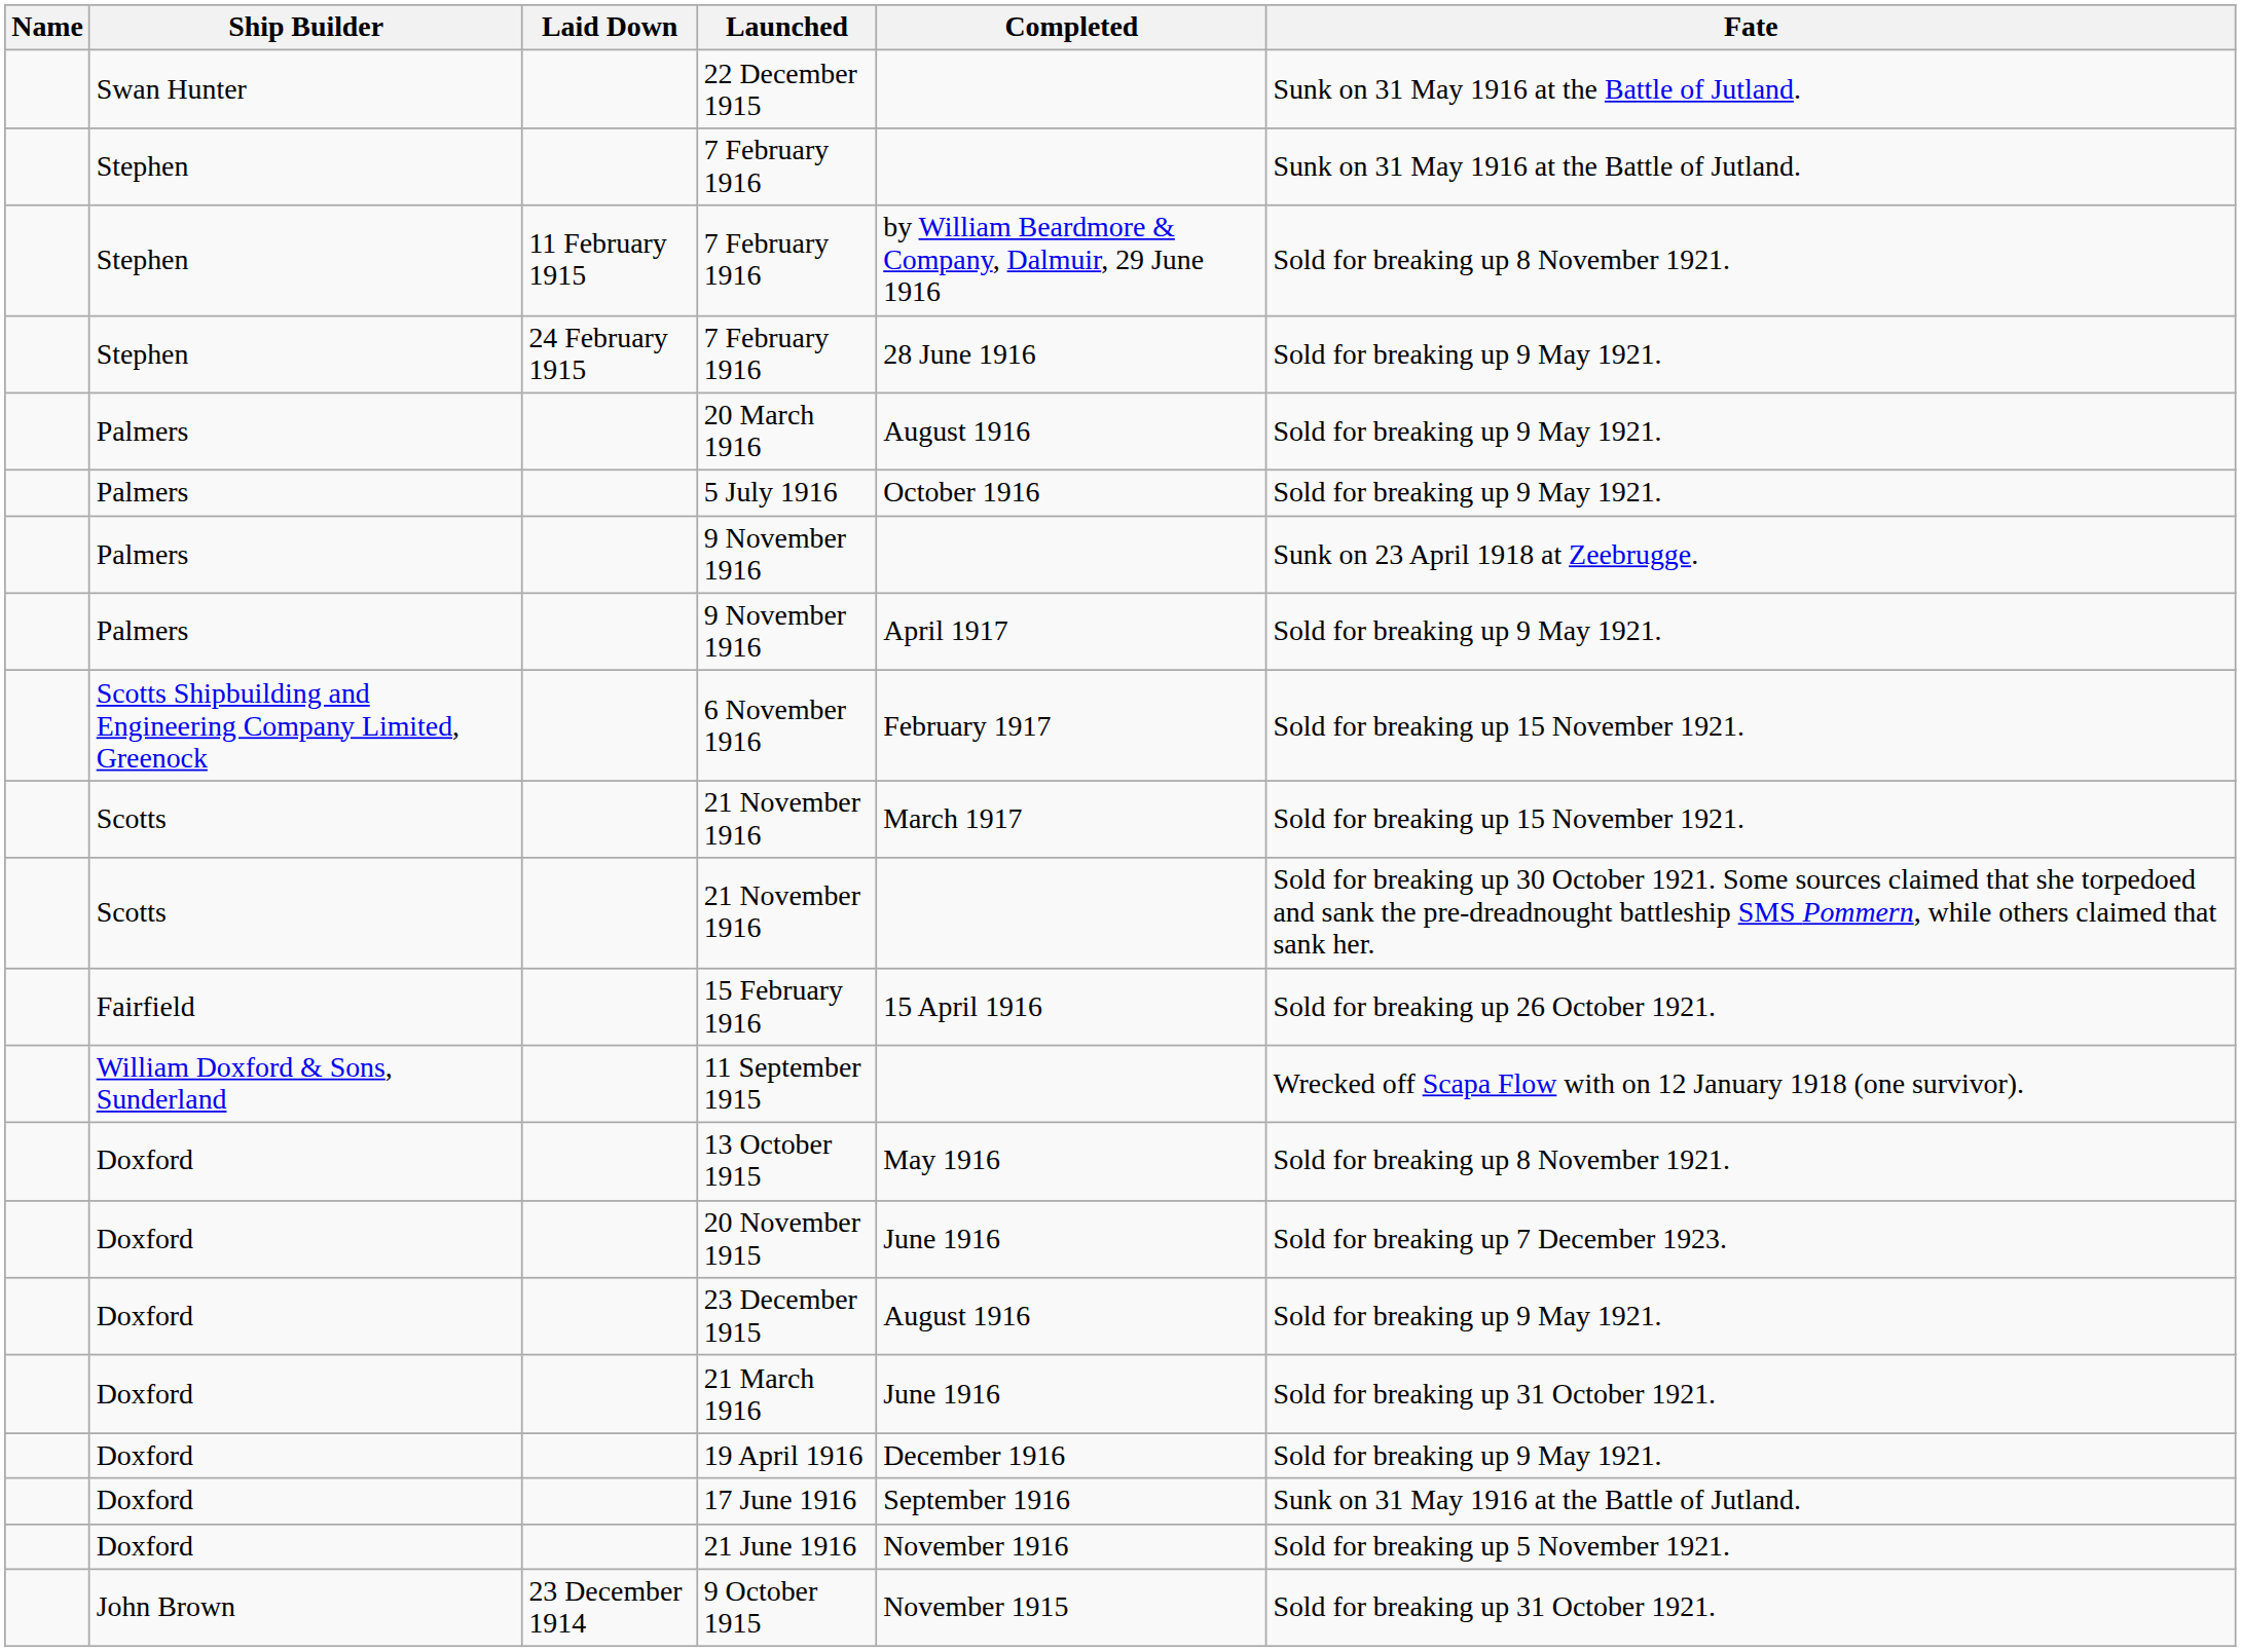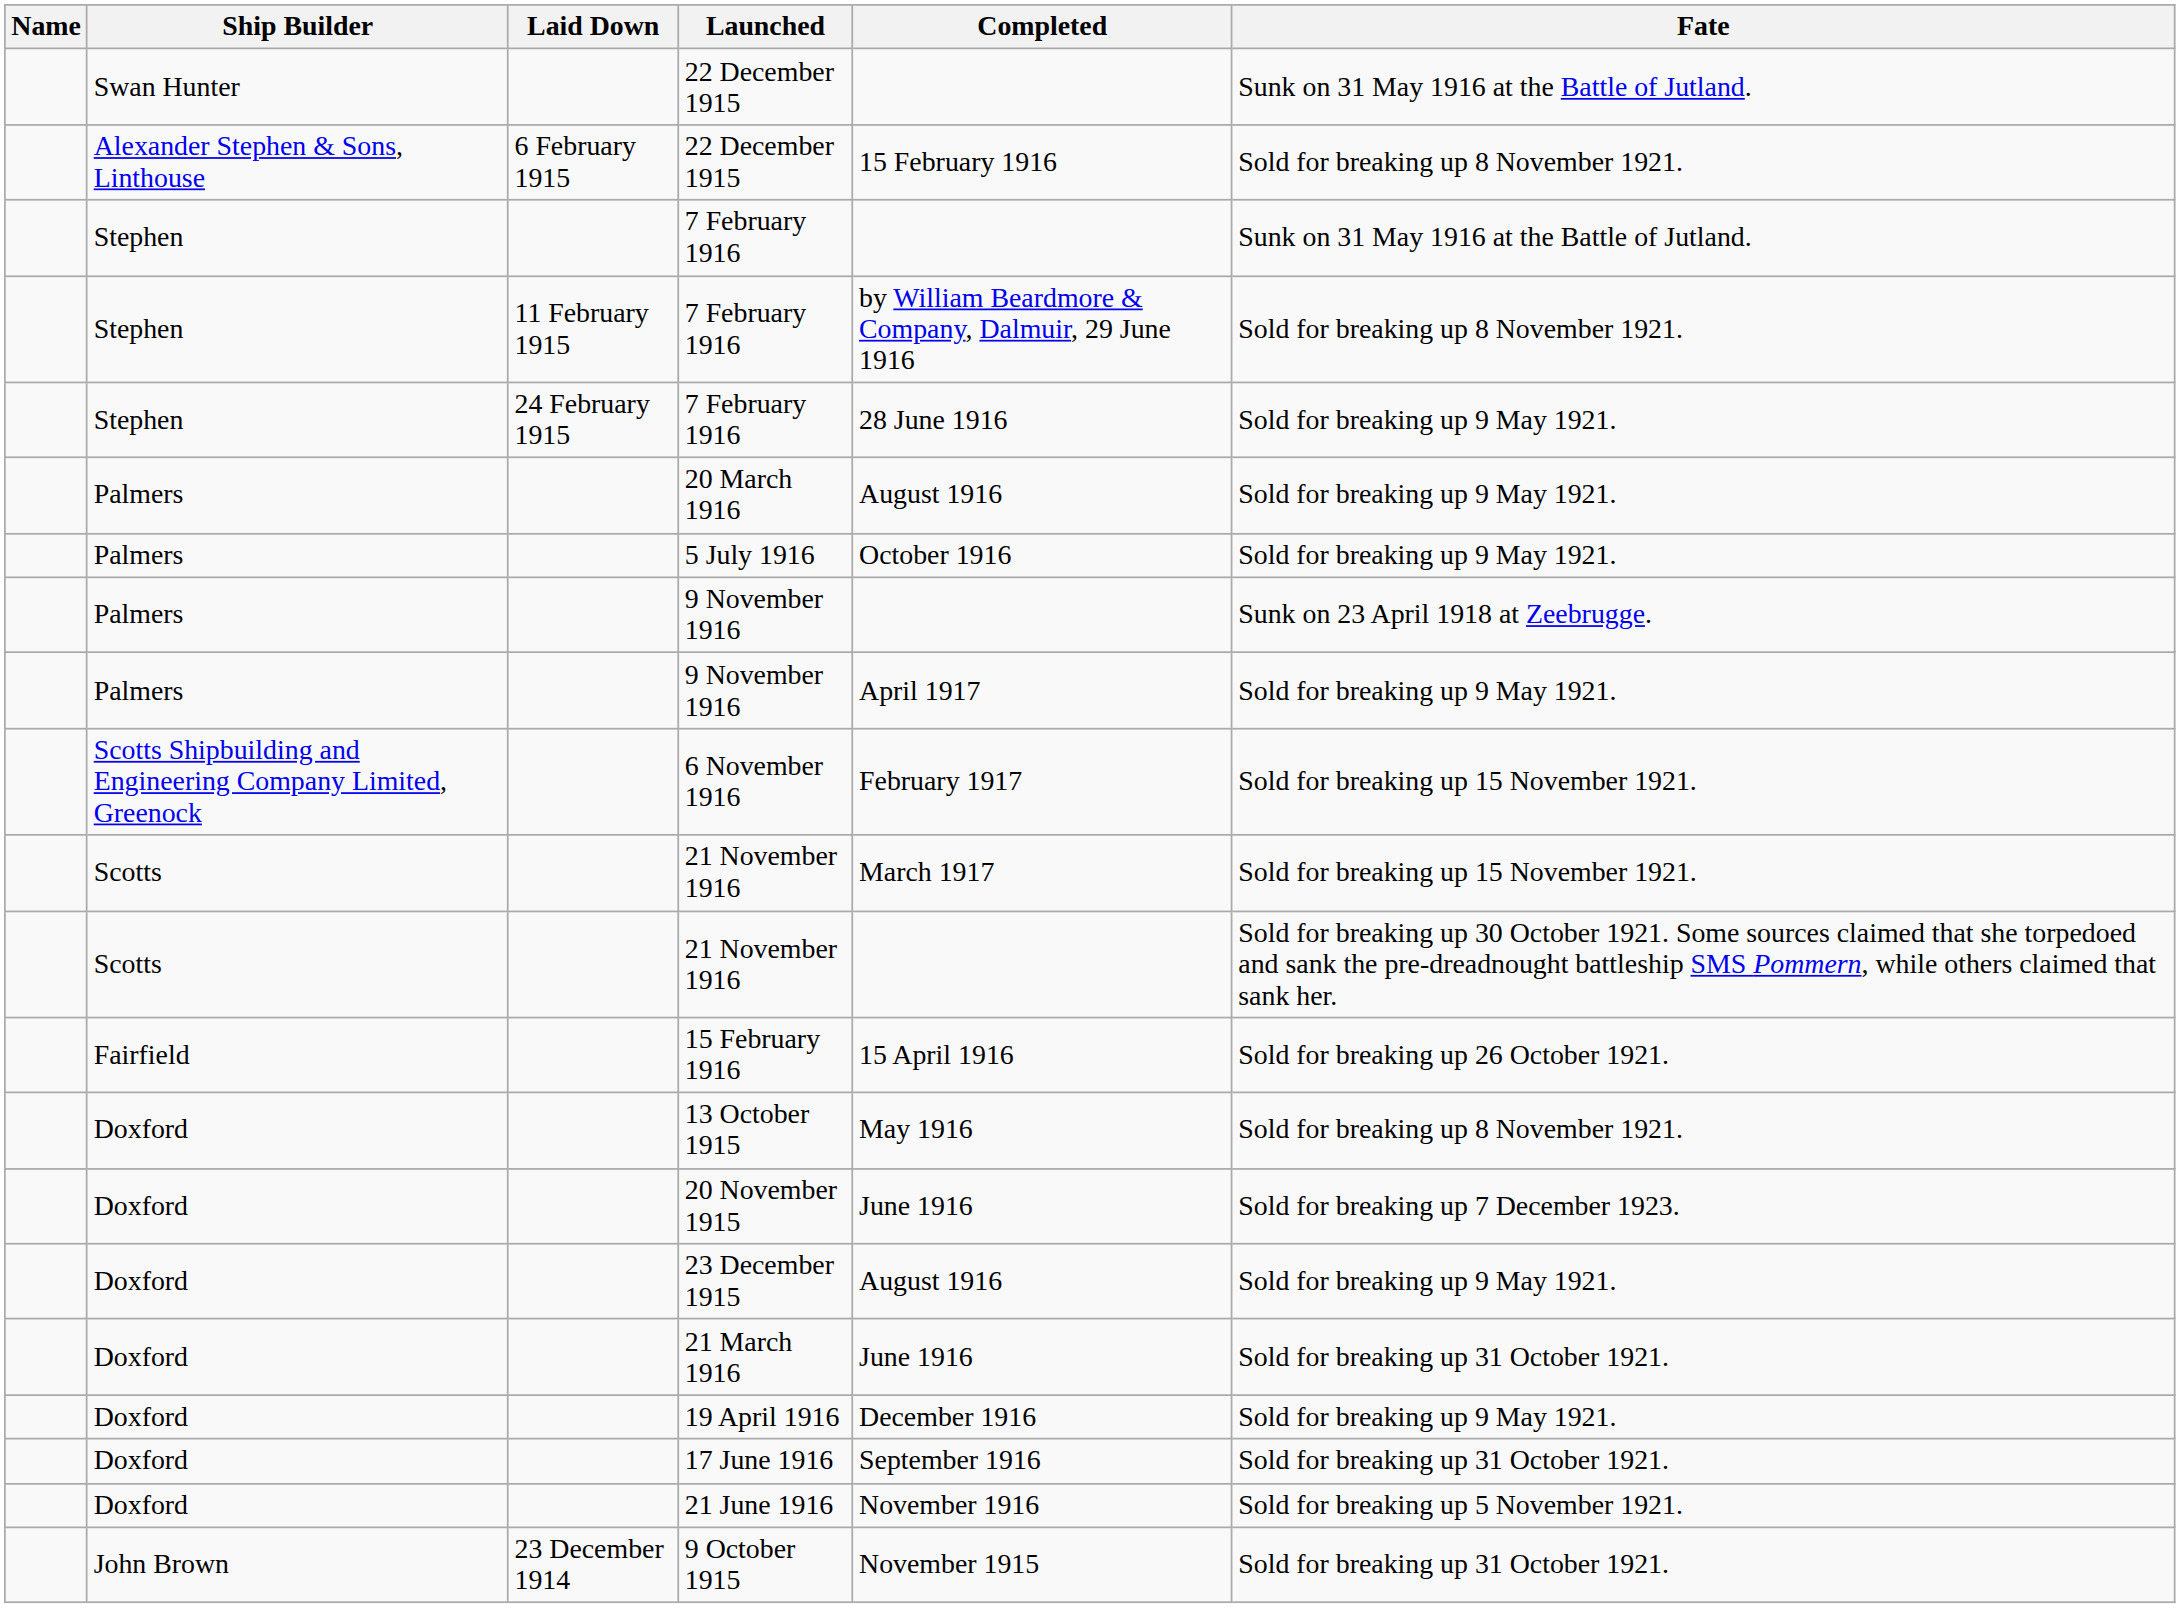+ row: Alexander Stephen & Sons, Linthouse | 6 February 1915 | 22 December 1915 | 15 February 1916 | Sold for breaking up 8 November 1921.
- row: William Doxford & Sons, Sunderland | 11 September 1915 | Wrecked off Scapa Flow with on 12 January 1918 (one survivor).
17 June 1916 | Fate: Sunk on 31 May 1916 at the Battle of Jutland. -> Sold for breaking up 31 October 1921.
